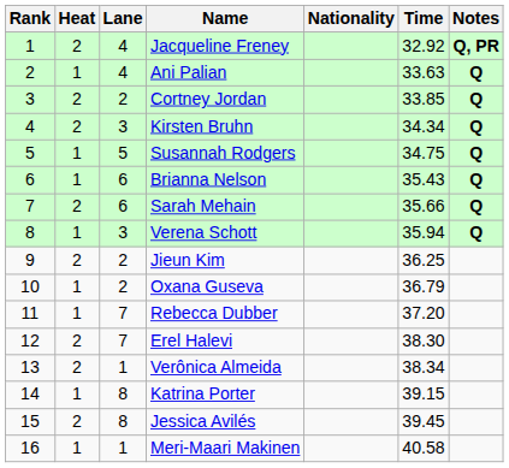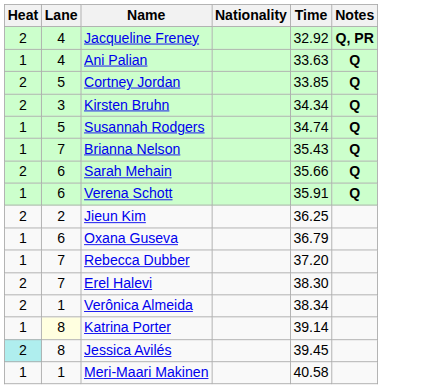- column: Rank | 1 | 2 | 3 | 4 | 5 | 6 | 7 | 8 | 9 | 10 | 11 | 12 | 13 | 14 | 15 | 16
Cortney Jordan | Lane: 2 -> 5
Susannah Rodgers | Time: 34.75 -> 34.74
Brianna Nelson | Lane: 6 -> 7
Verena Schott | Lane: 3 -> 6
Verena Schott | Time: 35.94 -> 35.91
Oxana Guseva | Lane: 2 -> 6
Katrina Porter | Lane: no background -> lightyellow background
Katrina Porter | Time: 39.15 -> 39.14
Jessica Avilés | Heat: no background -> paleturquoise background
